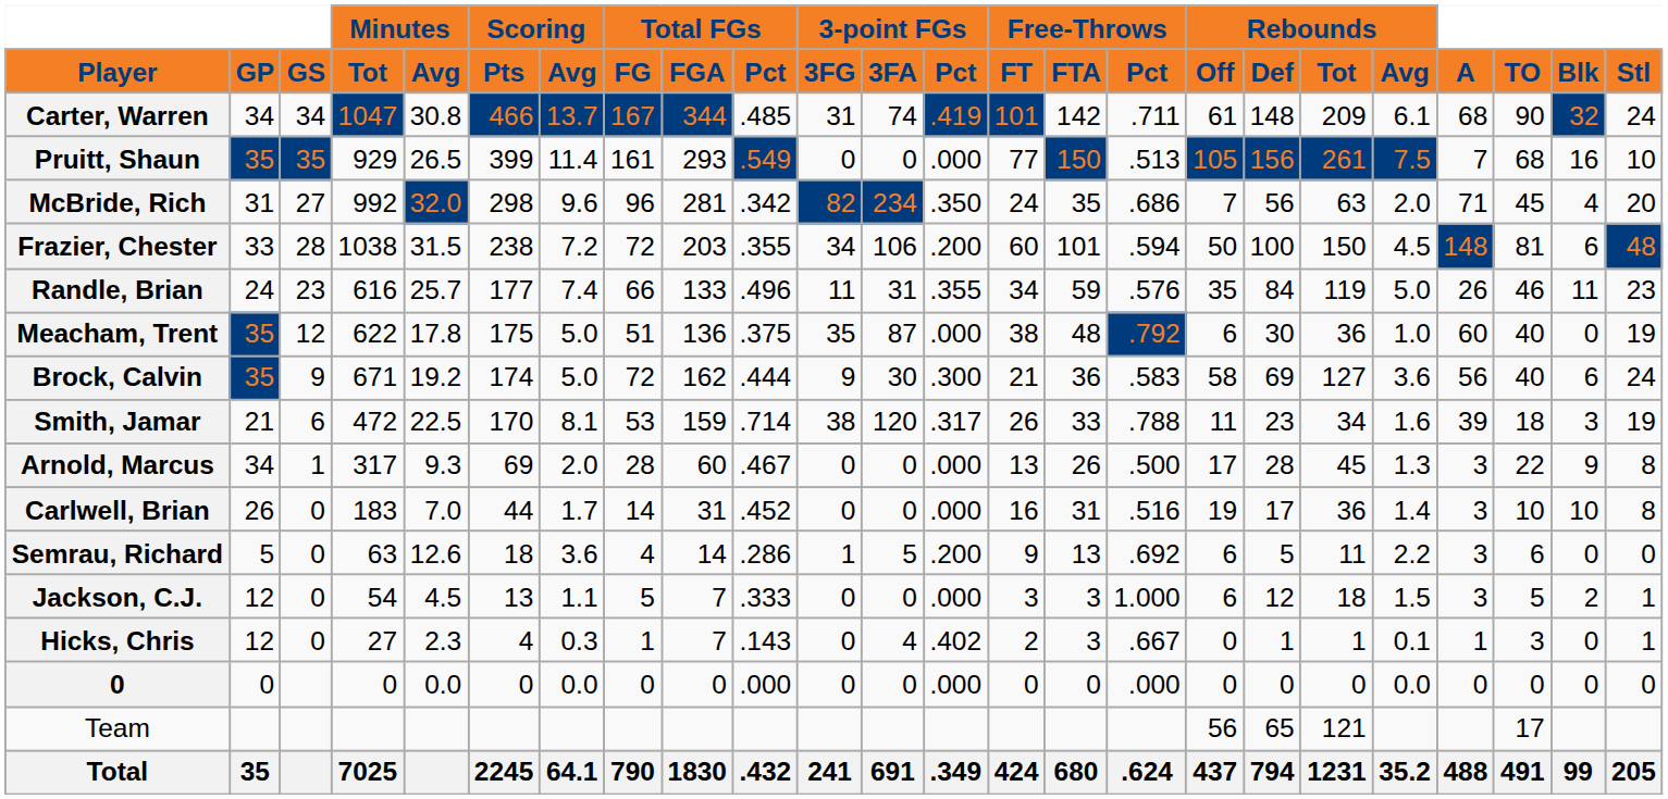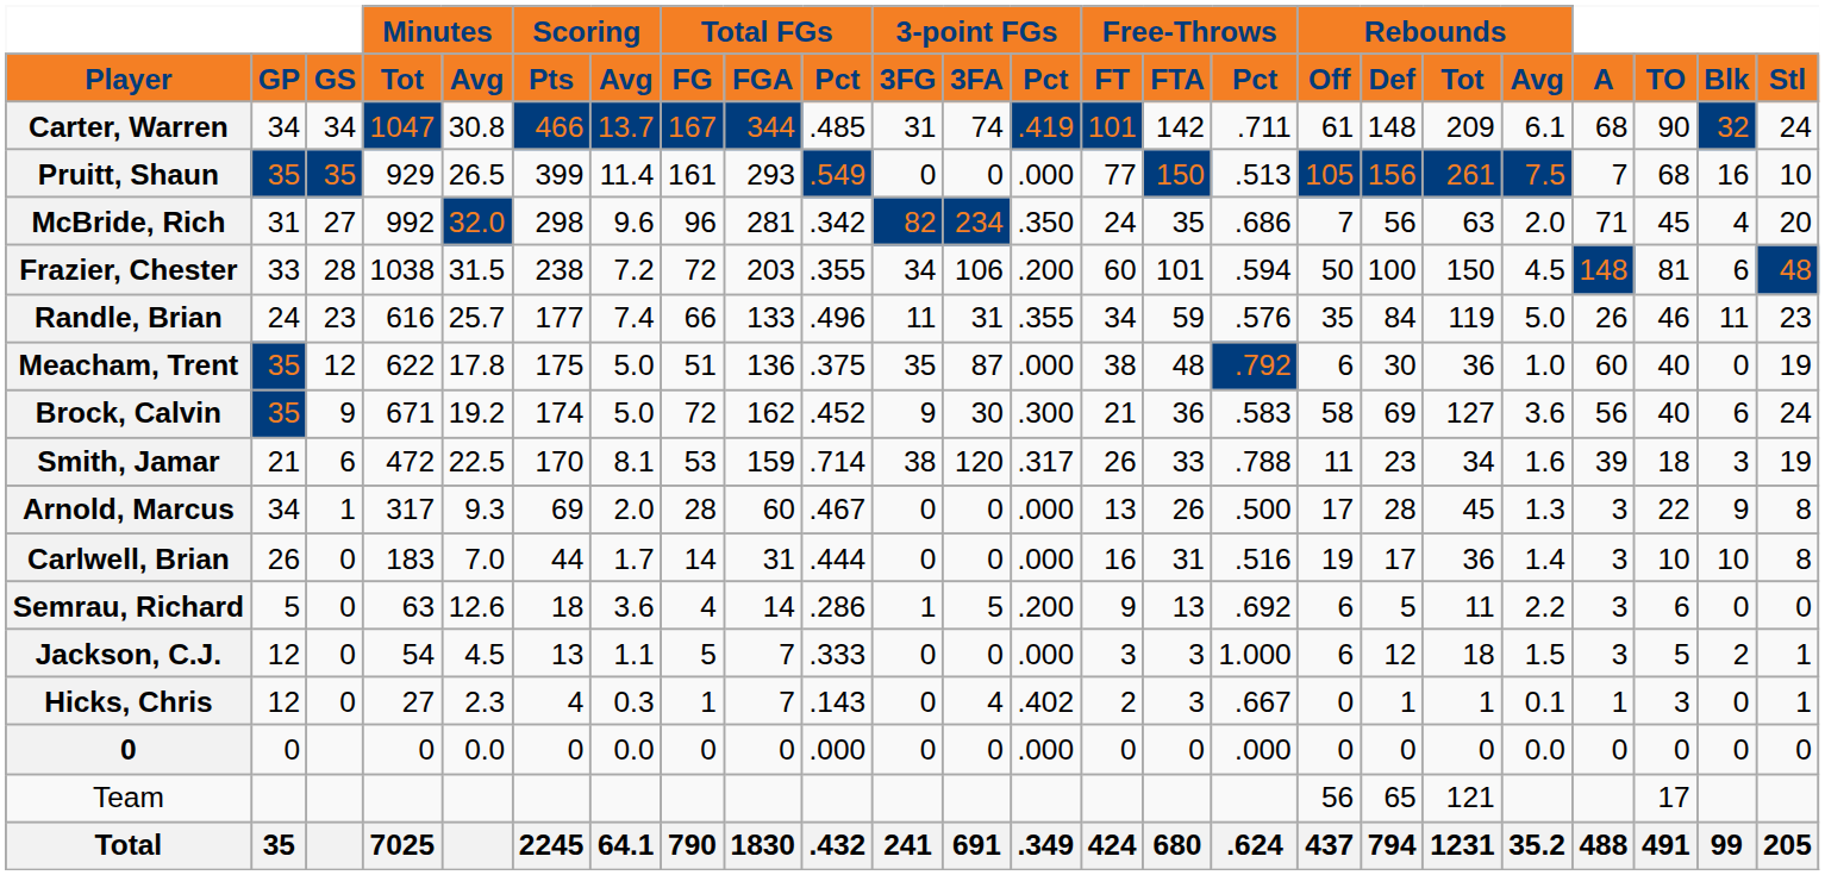Brock, Calvin | Total FGs / Pct: .444 -> .452
Carlwell, Brian | Total FGs / Pct: .452 -> .444
